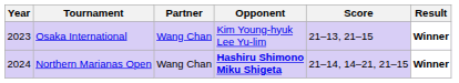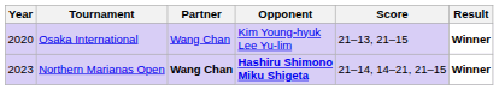Osaka International | Year: 2023 -> 2020
Northern Marianas Open | Year: 2024 -> 2023
Northern Marianas Open | Partner: normal -> bold
